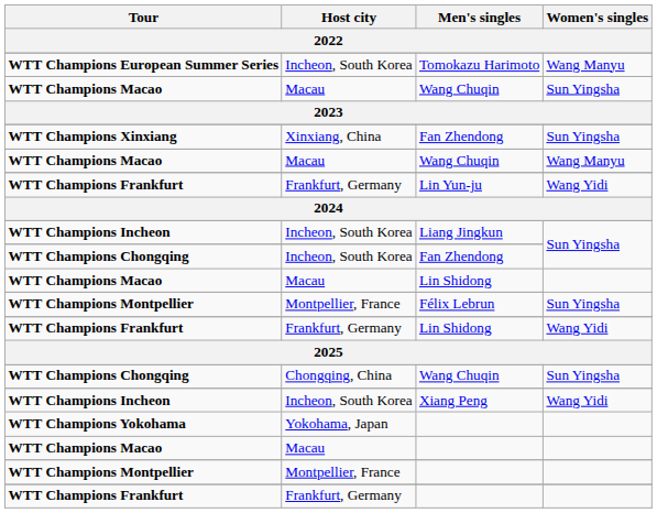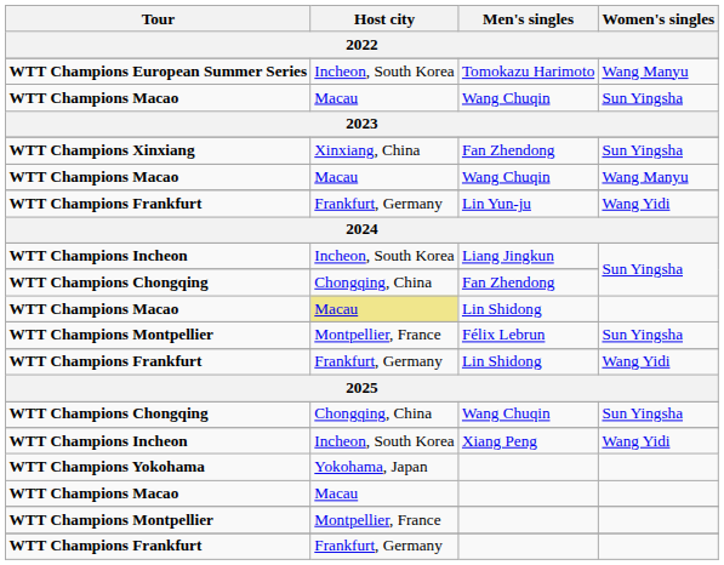WTT Champions Chongqing / Fan Zhendong | Host city: Incheon, South Korea -> Chongqing, China
WTT Champions Macao / Lin Shidong | Host city: no background -> khaki background
